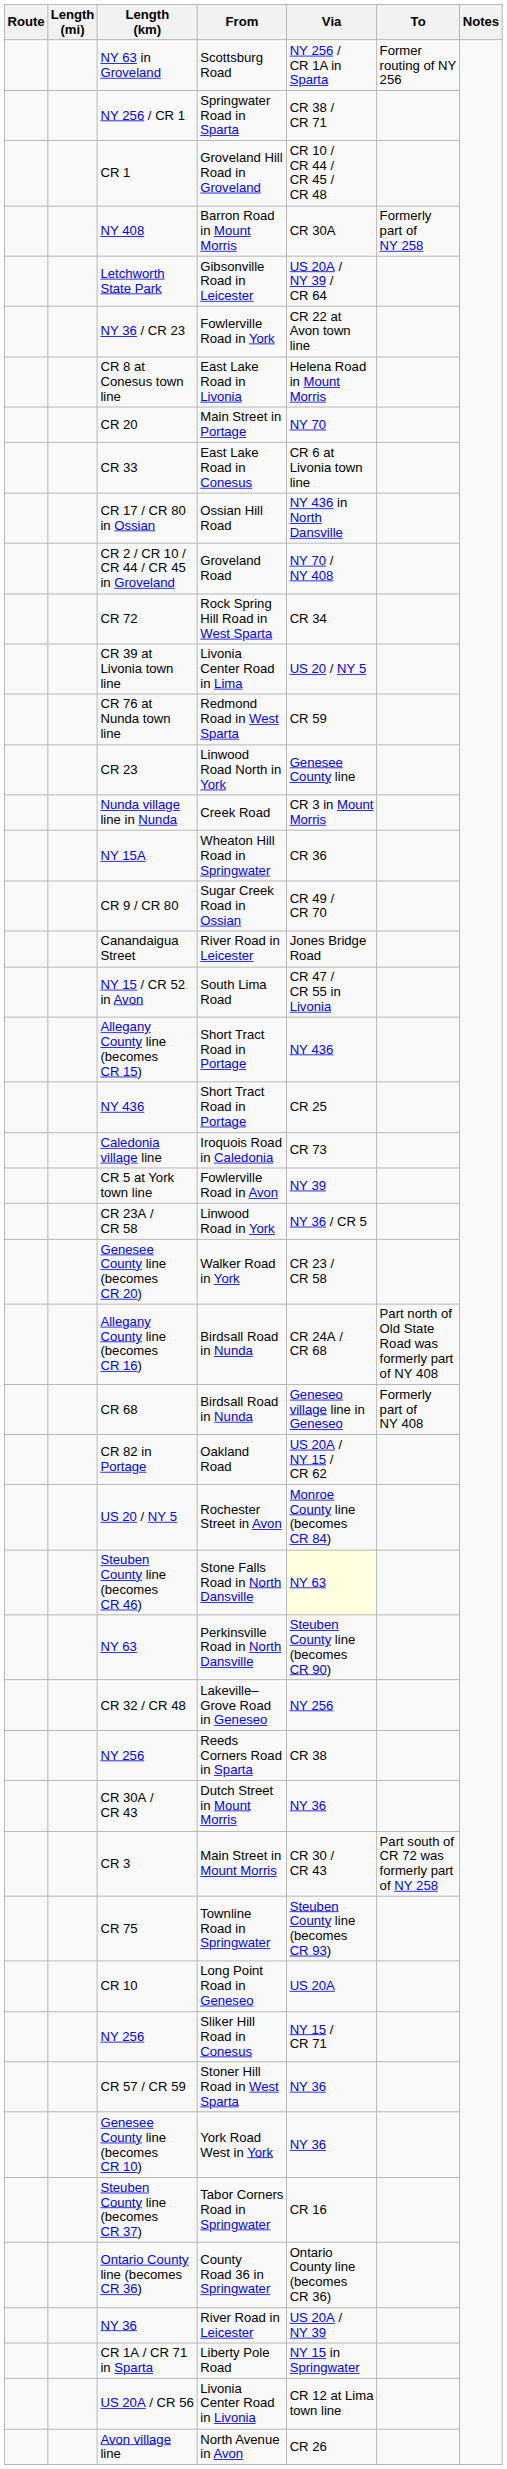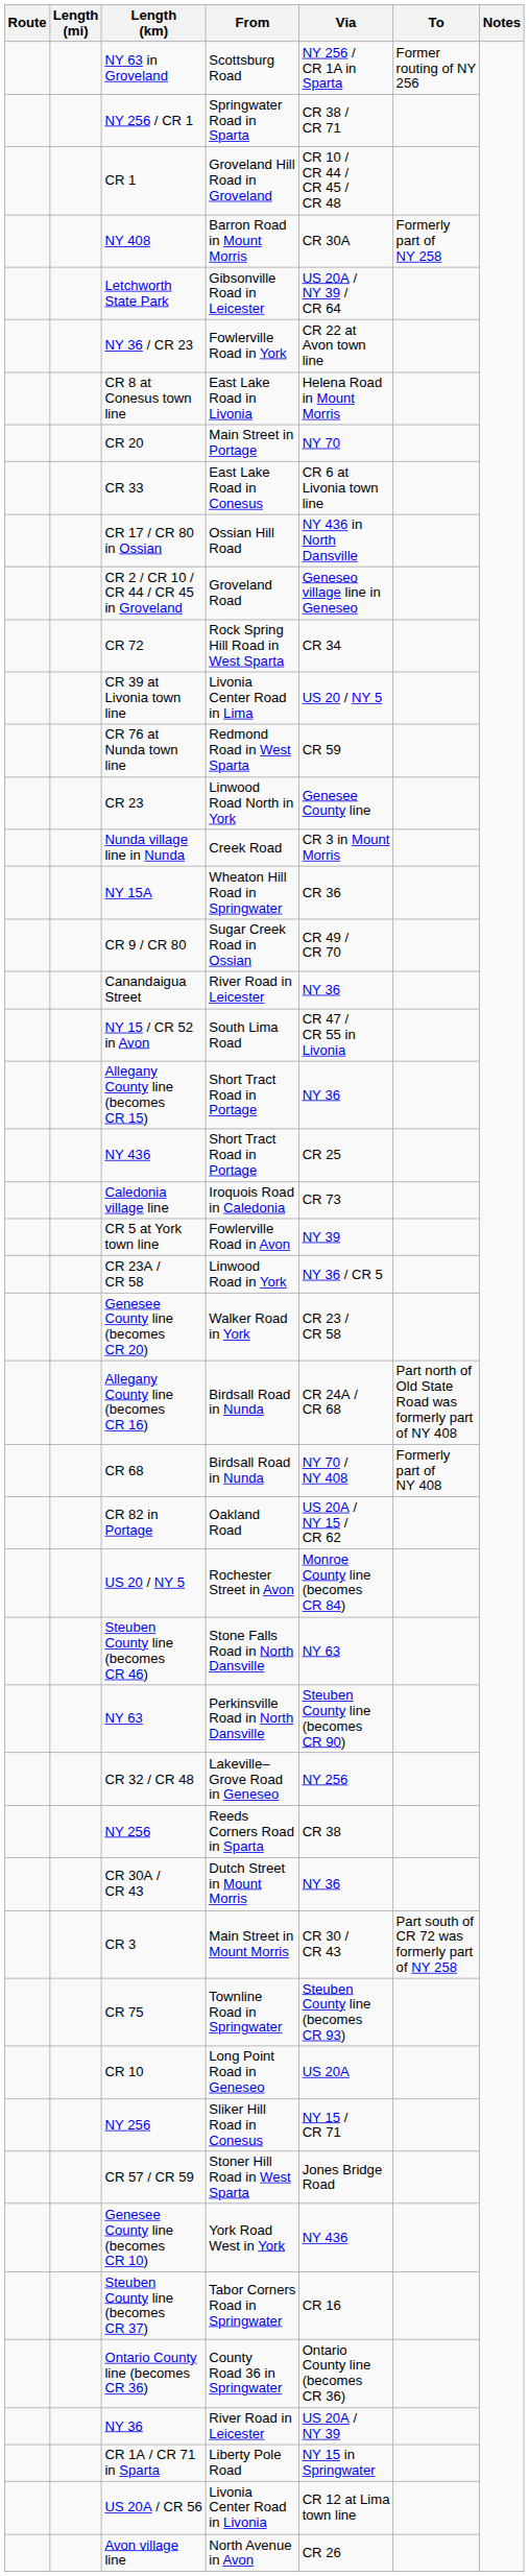CR 2 / CR 10 / CR 44 / CR 45 in Groveland | Via: NY 70 / NY 408 -> Geneseo village line in Geneseo
Canandaigua Street | Via: Jones Bridge Road -> NY 36
Allegany County line (becomes CR 15) | Via: NY 436 -> NY 36
CR 68 | Via: Geneseo village line in Geneseo -> NY 70 / NY 408
Steuben County line (becomes CR 46) | Via: lightyellow background -> no background
CR 57 / CR 59 | Via: NY 36 -> Jones Bridge Road
Genesee County line (becomes CR 10) | Via: NY 36 -> NY 436
